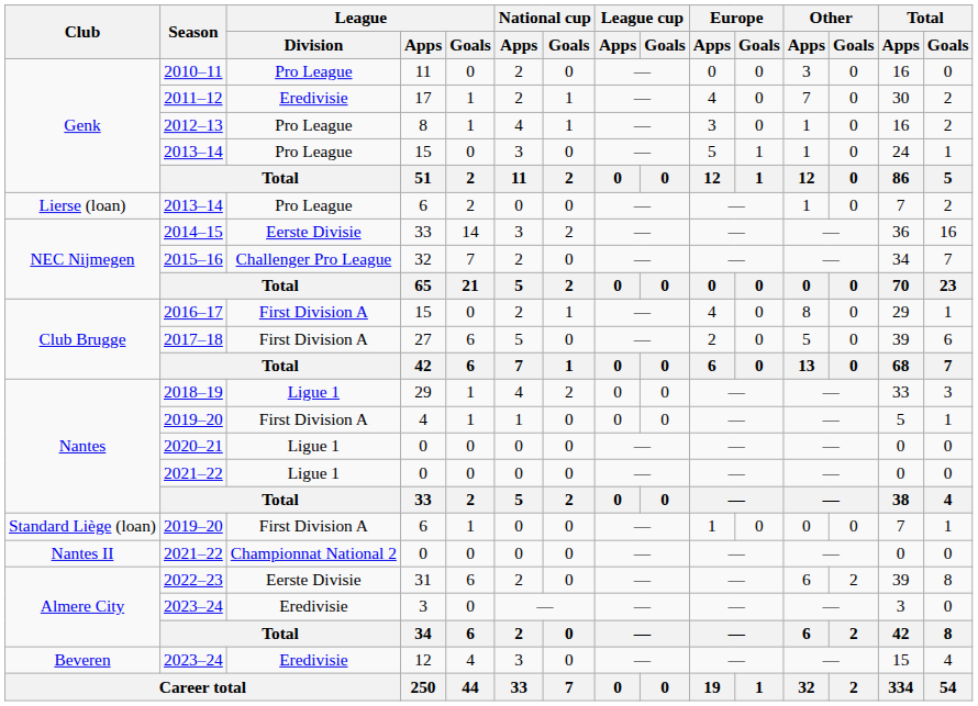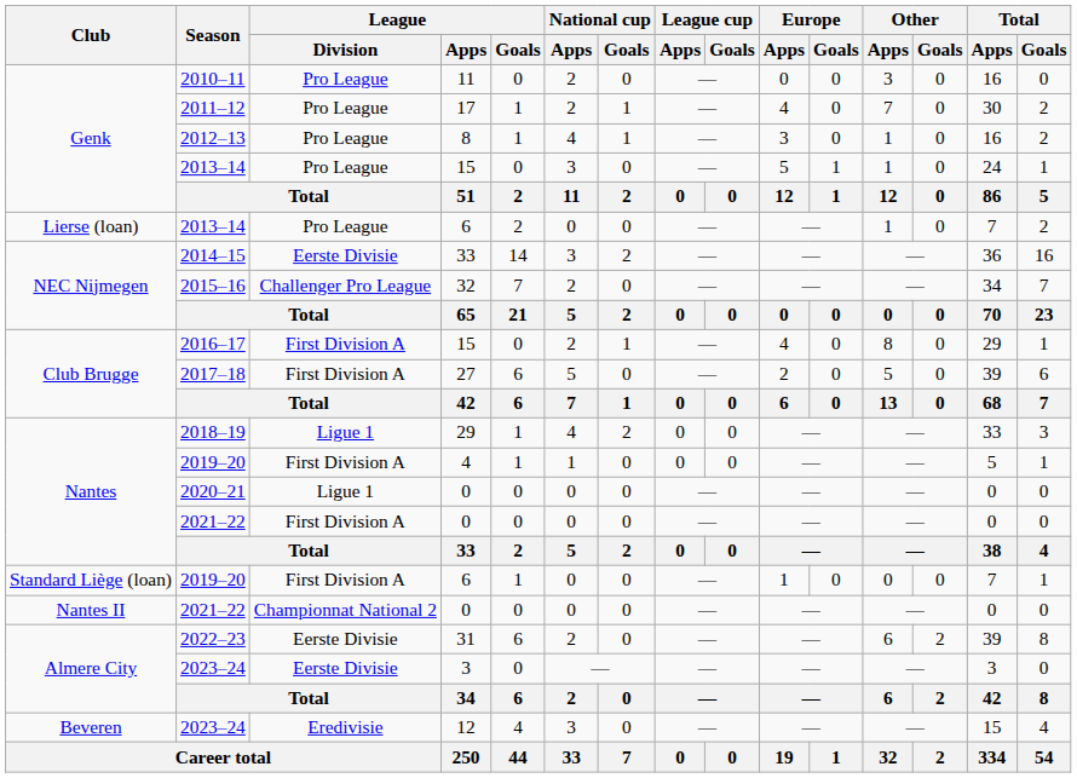2011–12 | League / Division: Eredivisie -> Pro League
Nantes / 2021–22 | League / Division: Ligue 1 -> First Division A
Almere City / 2023–24 | League / Division: Eredivisie -> Eerste Divisie
